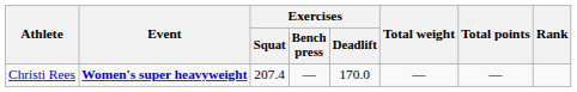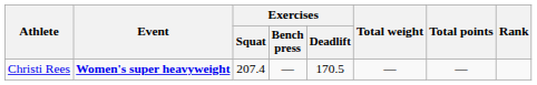Christi Rees | Exercises / Deadlift: 170.0 -> 170.5
